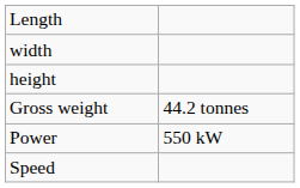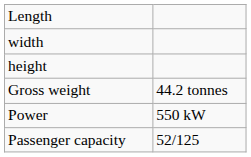- row: Speed
+ row: Passenger capacity | 52/125
